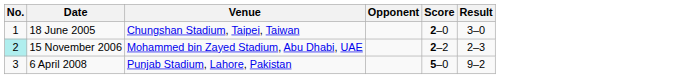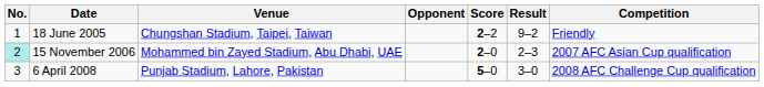+ column: Competition | Friendly | 2007 AFC Asian Cup qualification | 2008 AFC Challenge Cup qualification
18 June 2005 | Score: 2–0 -> 2–2
18 June 2005 | Result: 3–0 -> 9–2
15 November 2006 | Score: 2–2 -> 2–0
6 April 2008 | Result: 9–2 -> 3–0
